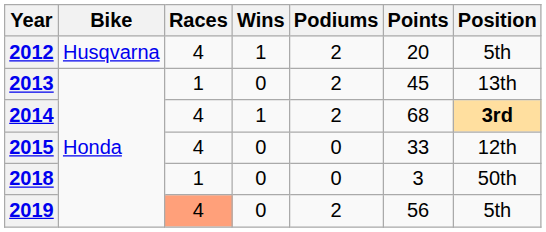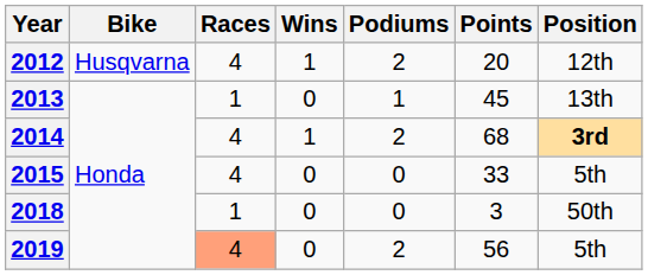2012 | Position: 5th -> 12th
2013 | Podiums: 2 -> 1
2015 | Position: 12th -> 5th
